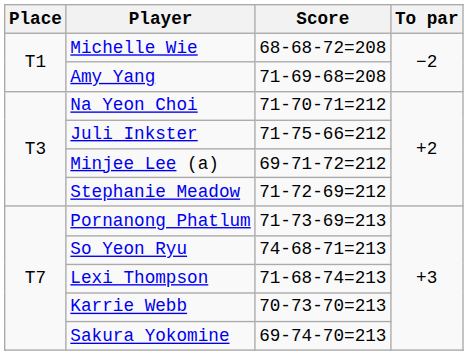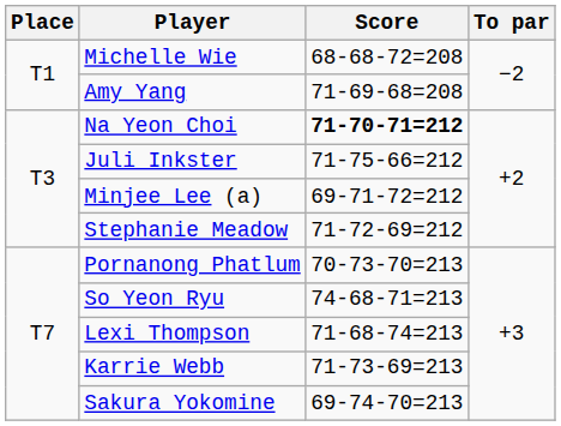Na Yeon Choi | Score: normal -> bold
Pornanong Phatlum | Score: 71-73-69=213 -> 70-73-70=213
Karrie Webb | Score: 70-73-70=213 -> 71-73-69=213
